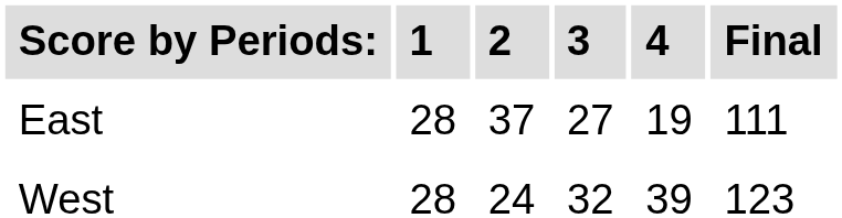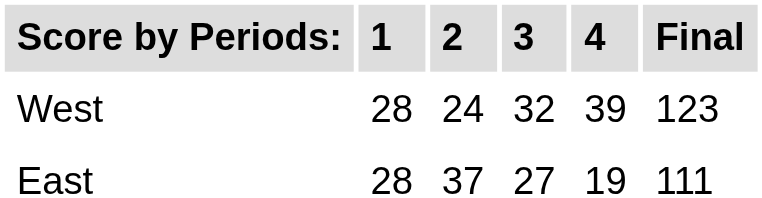rows swapped: West <-> East
